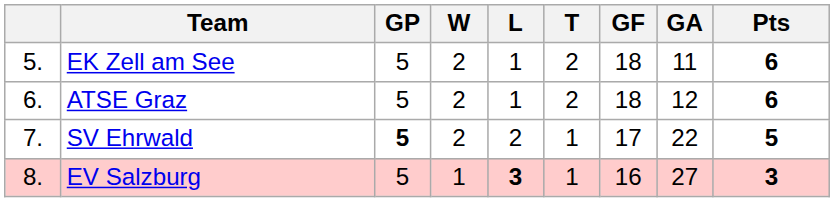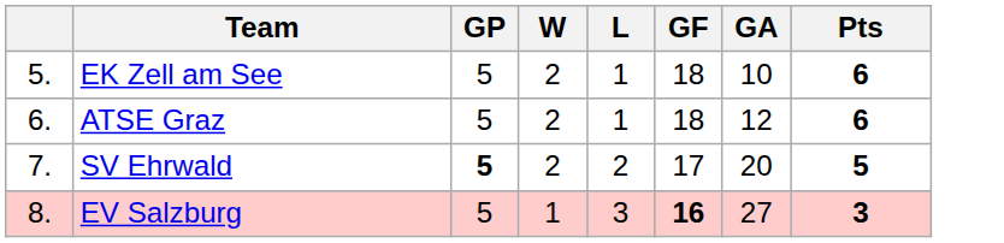- column: T | 2 | 2 | 1 | 1
EK Zell am See | GA: 11 -> 10
SV Ehrwald | GA: 22 -> 20
EV Salzburg | L: bold -> normal
EV Salzburg | GF: normal -> bold
